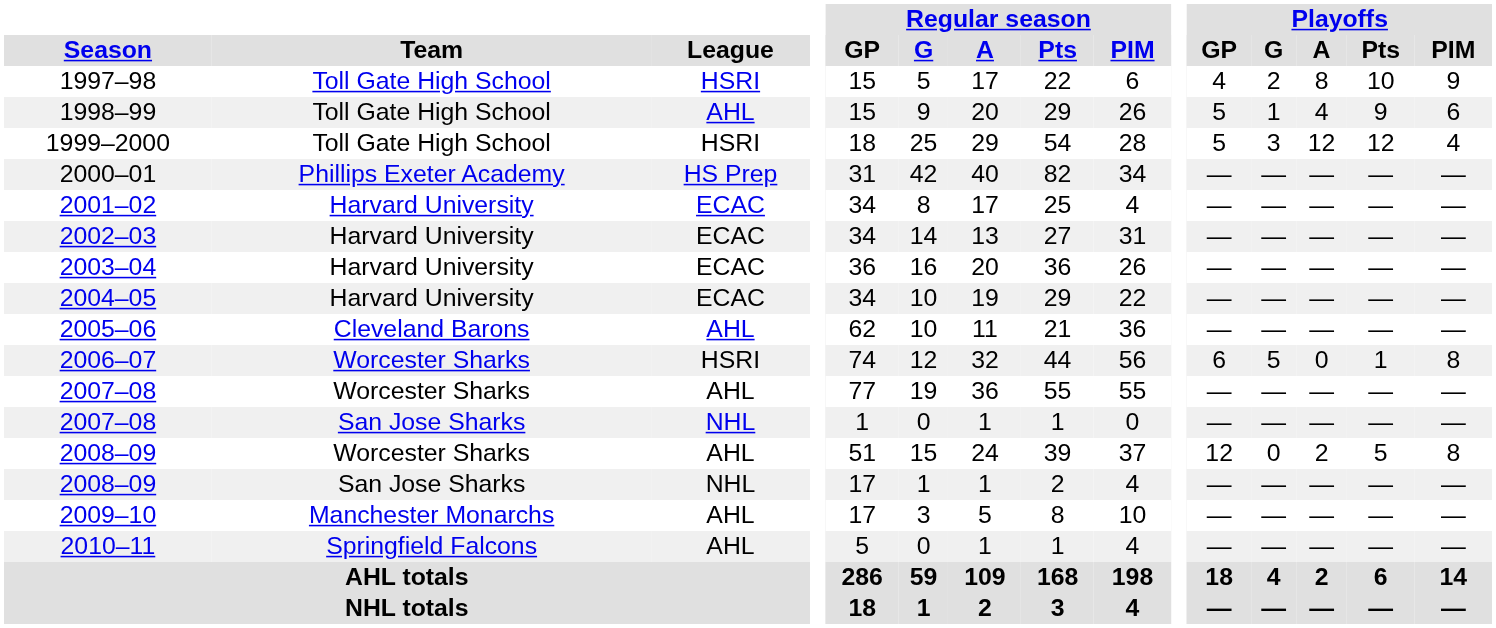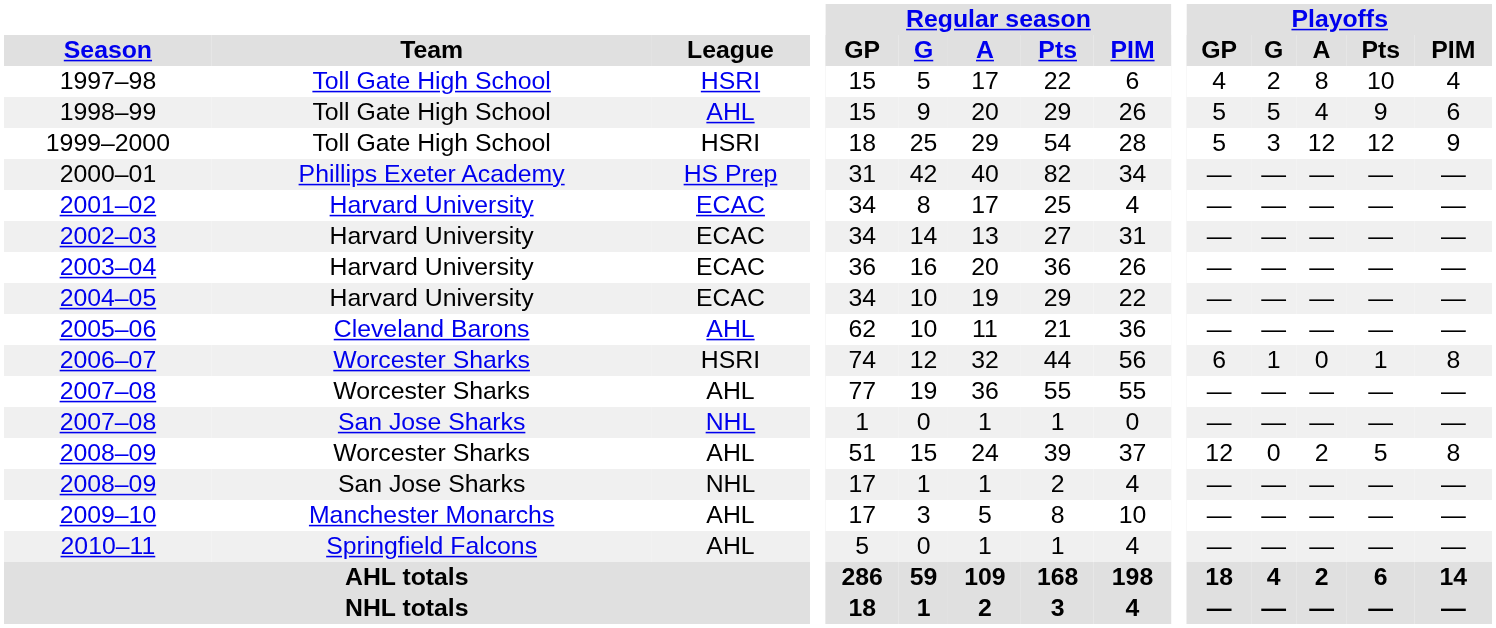1997–98 | Playoffs / PIM: 9 -> 4
1998–99 | Playoffs / G: 1 -> 5
1999–2000 | Playoffs / PIM: 4 -> 9
2006–07 | Playoffs / G: 5 -> 1
